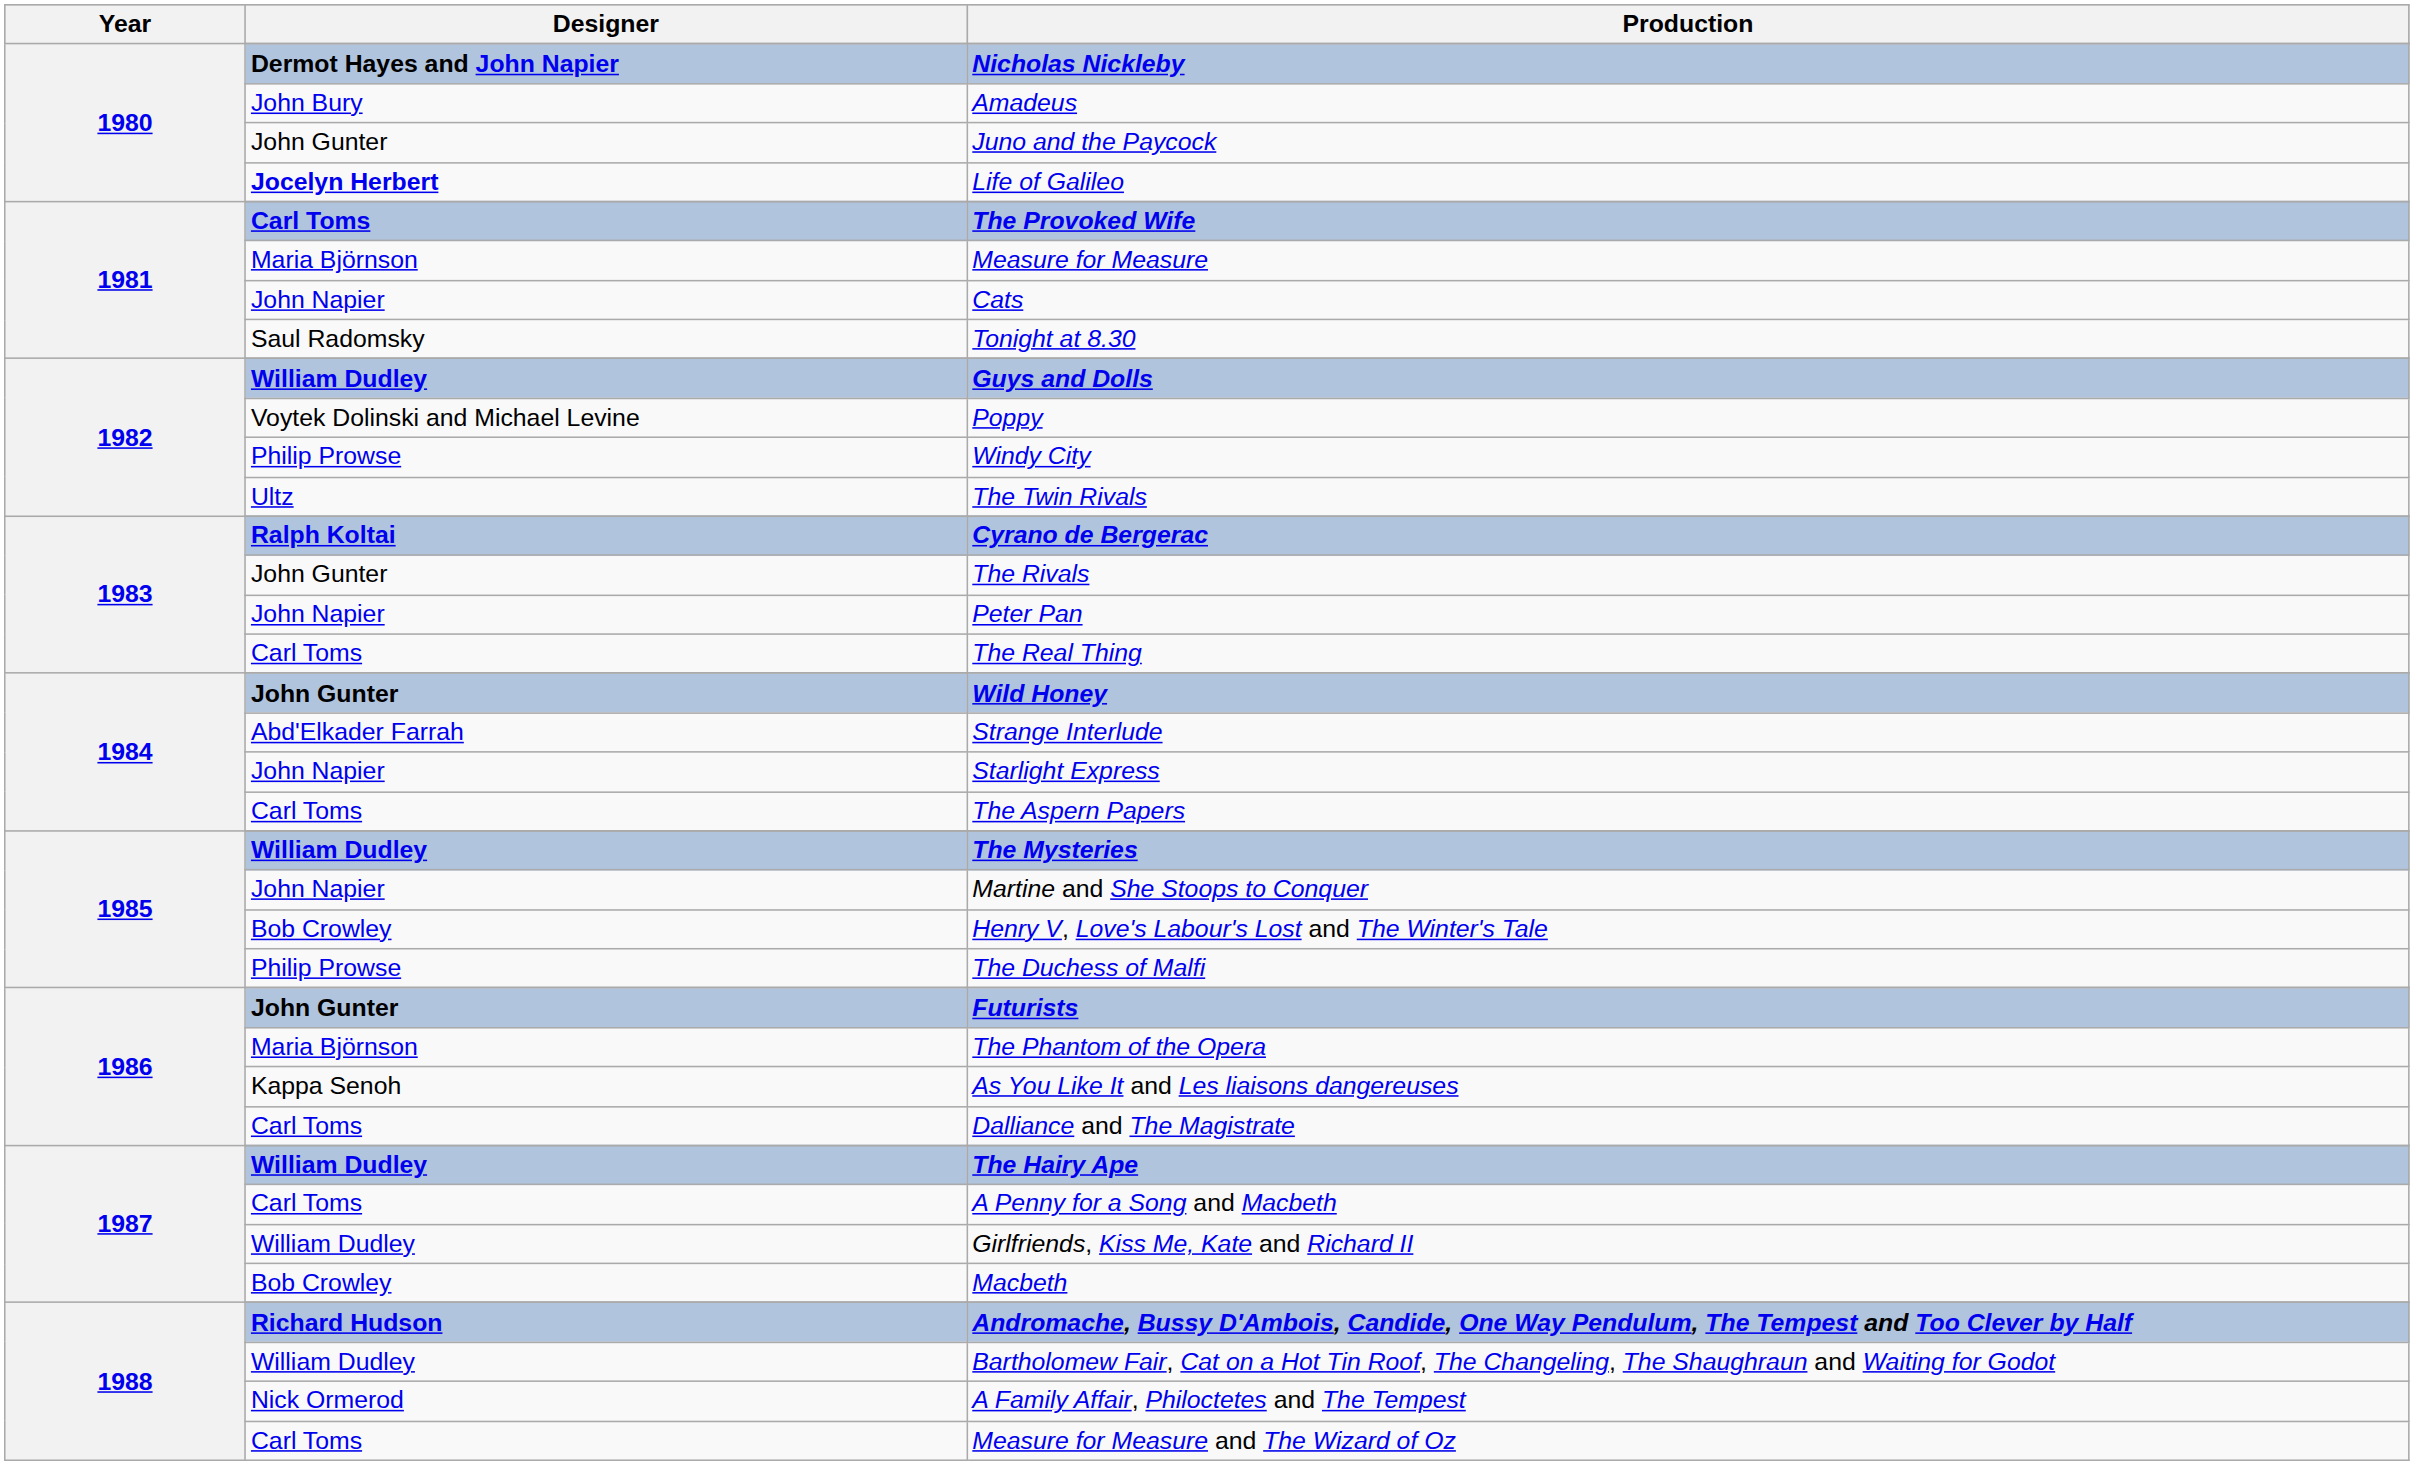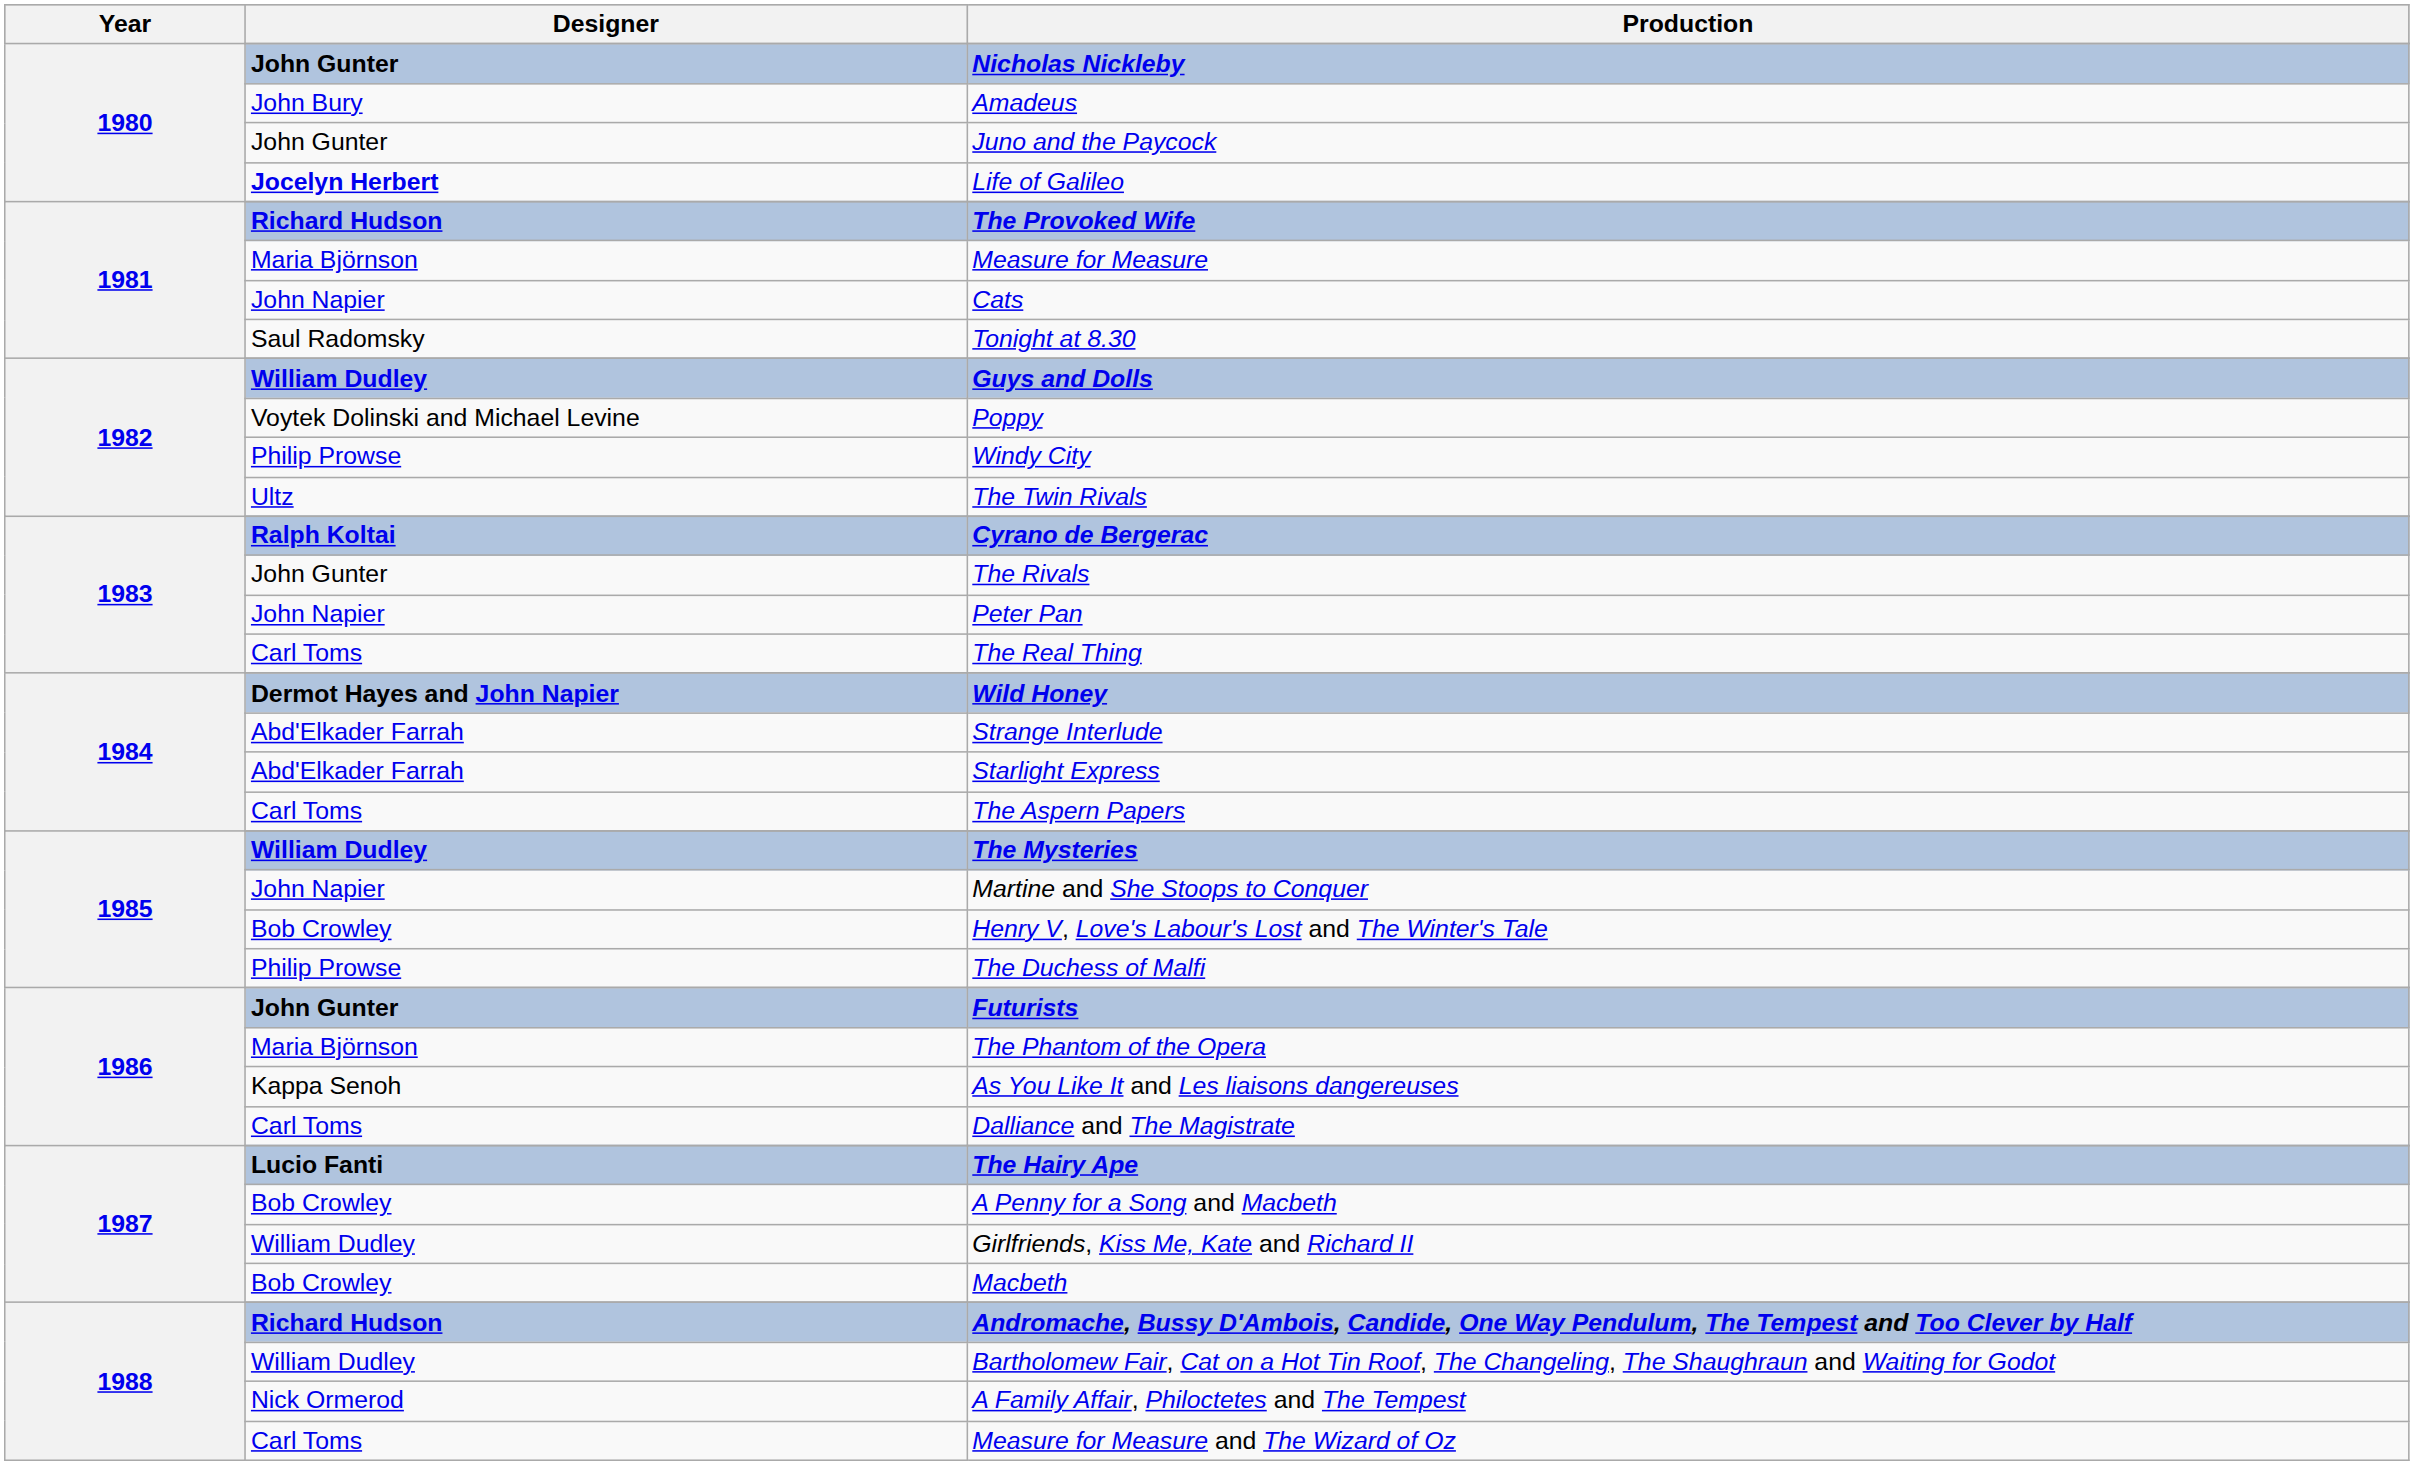Nicholas Nickleby | Designer: Dermot Hayes and John Napier -> John Gunter
The Provoked Wife | Designer: Carl Toms -> Richard Hudson
Wild Honey | Designer: John Gunter -> Dermot Hayes and John Napier
Starlight Express | Designer: John Napier -> Abd'Elkader Farrah
The Hairy Ape | Designer: William Dudley -> Lucio Fanti
A Penny for a Song and Macbeth | Designer: Carl Toms -> Bob Crowley
